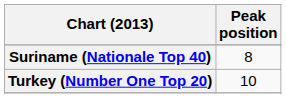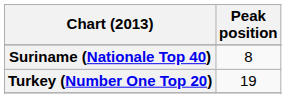Turkey (Number One Top 20) | Peak position: 10 -> 19
